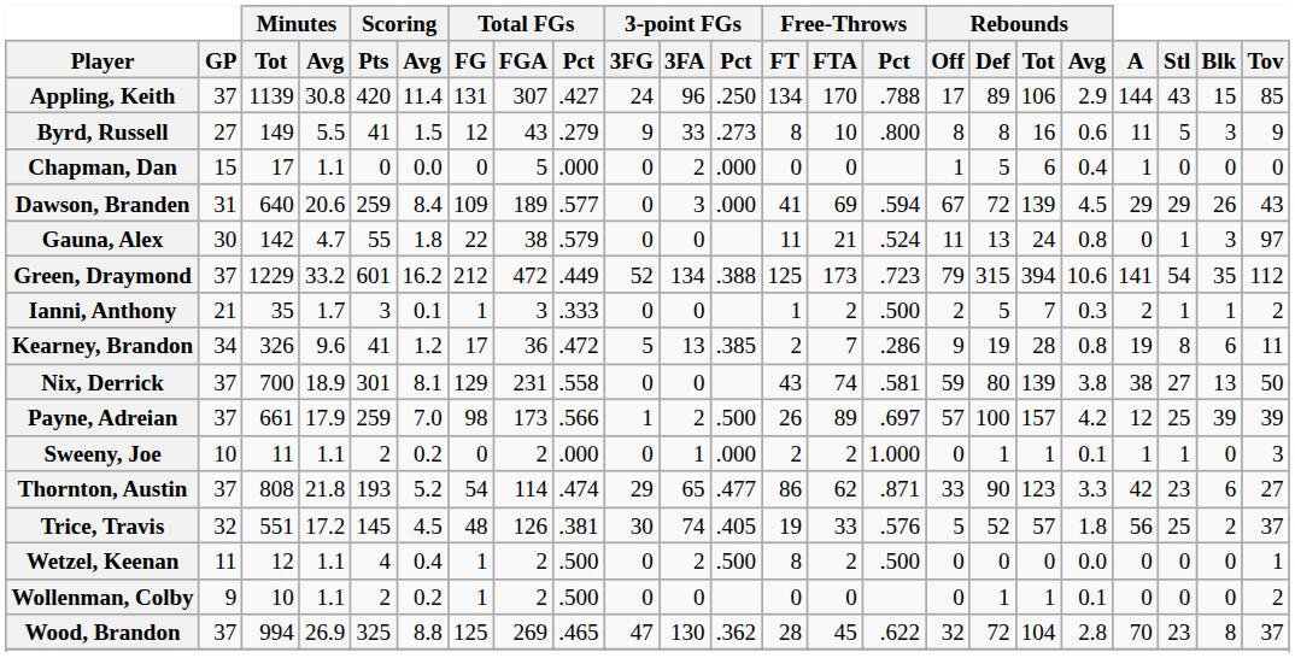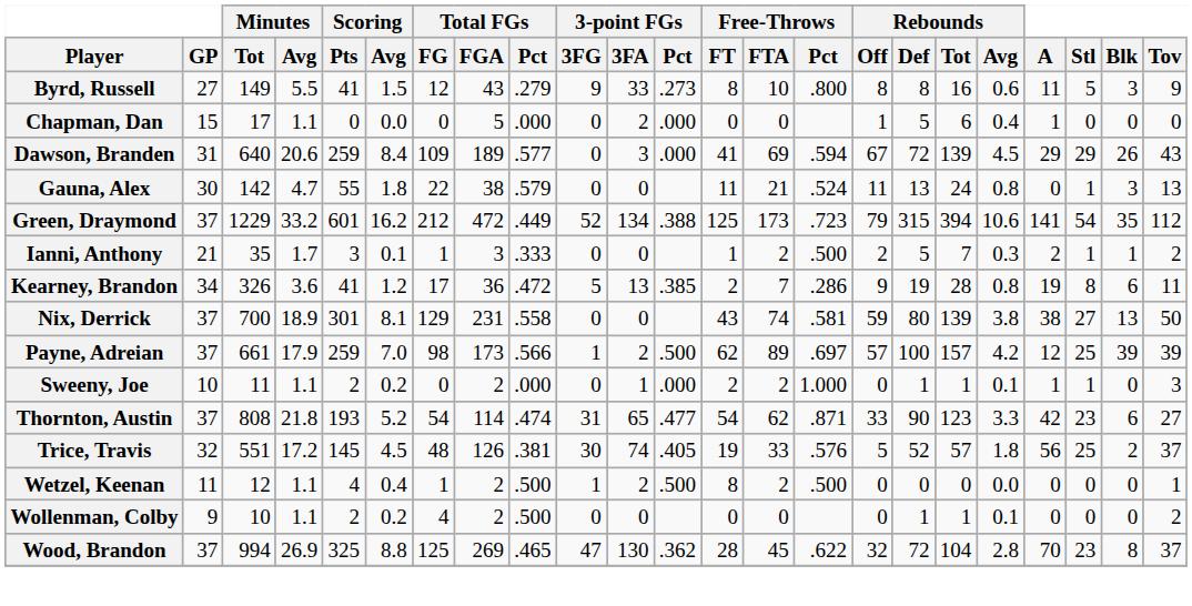- row: Appling, Keith | 37 | 1139 | 30.8 | 420 | 11.4 | 131 | 307 | .427 | 24 | 96 | .250 | 134 | 170 | .788 | 17 | 89 | 106 | 2.9 | 144 | 43 | 15 | 85
Gauna, Alex | Tov: 97 -> 13
Kearney, Brandon | Minutes / Avg: 9.6 -> 3.6
Payne, Adreian | Free-Throws / FT: 26 -> 62
Thornton, Austin | 3-point FGs / 3FG: 29 -> 31
Thornton, Austin | Free-Throws / FT: 86 -> 54
Wetzel, Keenan | 3-point FGs / 3FG: 0 -> 1
Wollenman, Colby | Total FGs / FG: 1 -> 4
